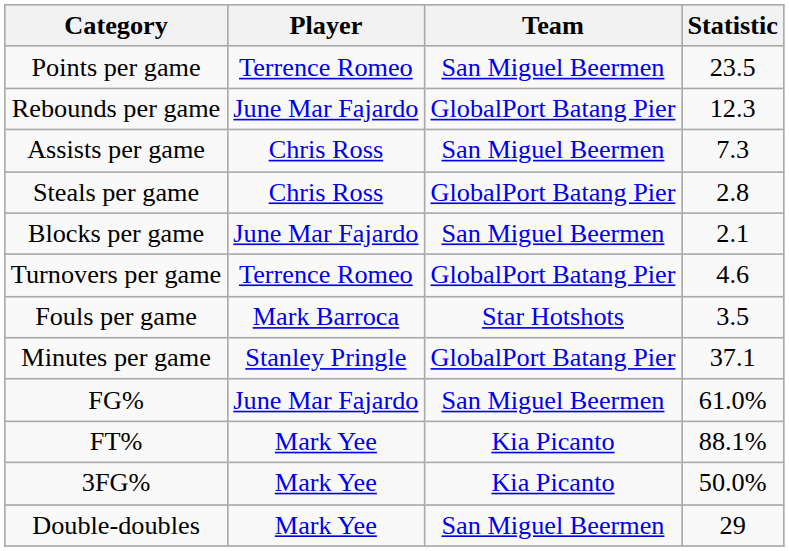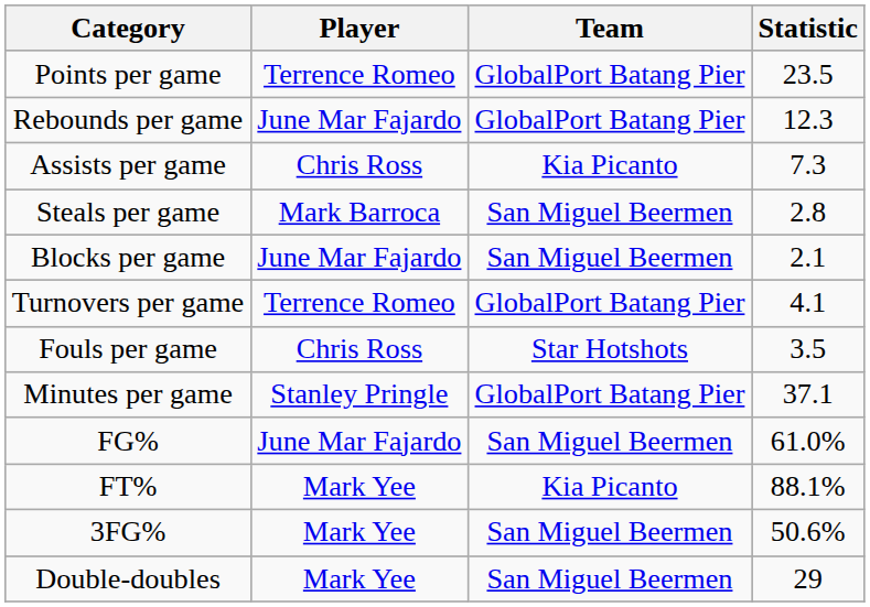Points per game | Team: San Miguel Beermen -> GlobalPort Batang Pier
Assists per game | Team: San Miguel Beermen -> Kia Picanto
Steals per game | Player: Chris Ross -> Mark Barroca
Steals per game | Team: GlobalPort Batang Pier -> San Miguel Beermen
Turnovers per game | Statistic: 4.6 -> 4.1
Fouls per game | Player: Mark Barroca -> Chris Ross
3FG% | Team: Kia Picanto -> San Miguel Beermen
3FG% | Statistic: 50.0% -> 50.6%
